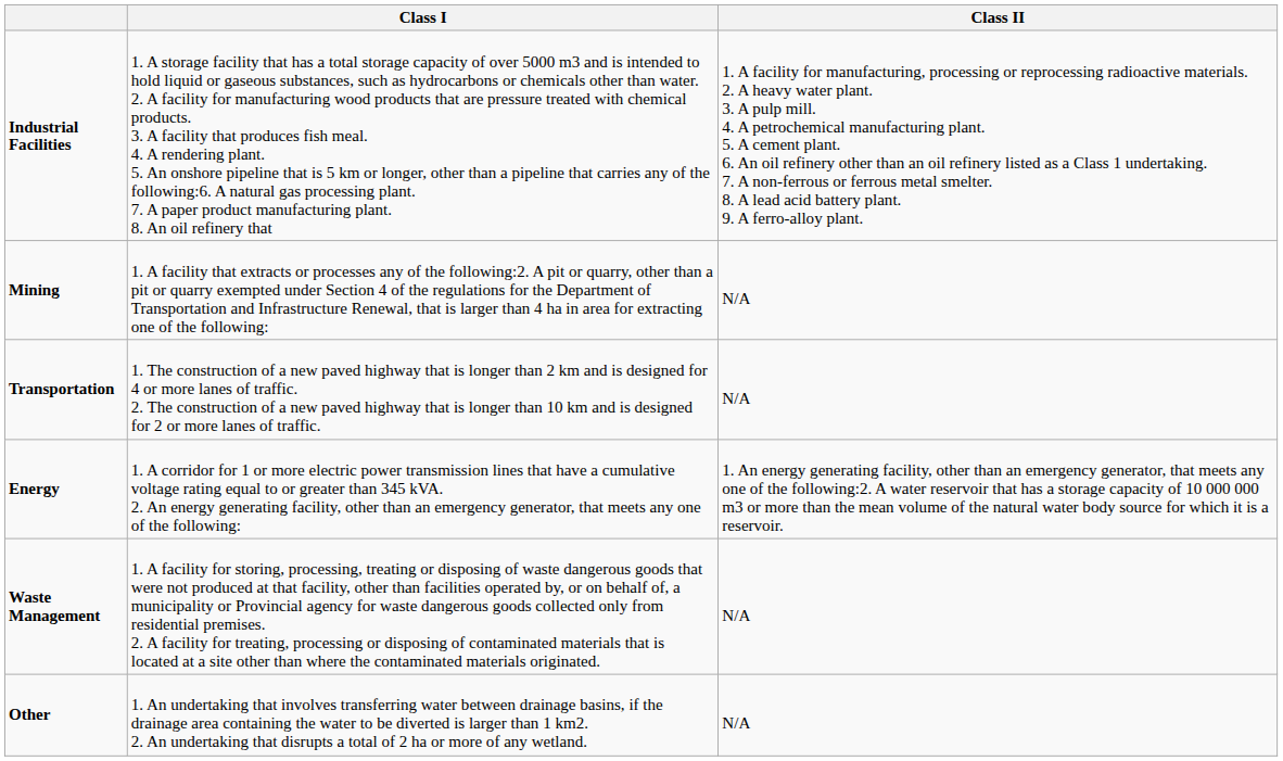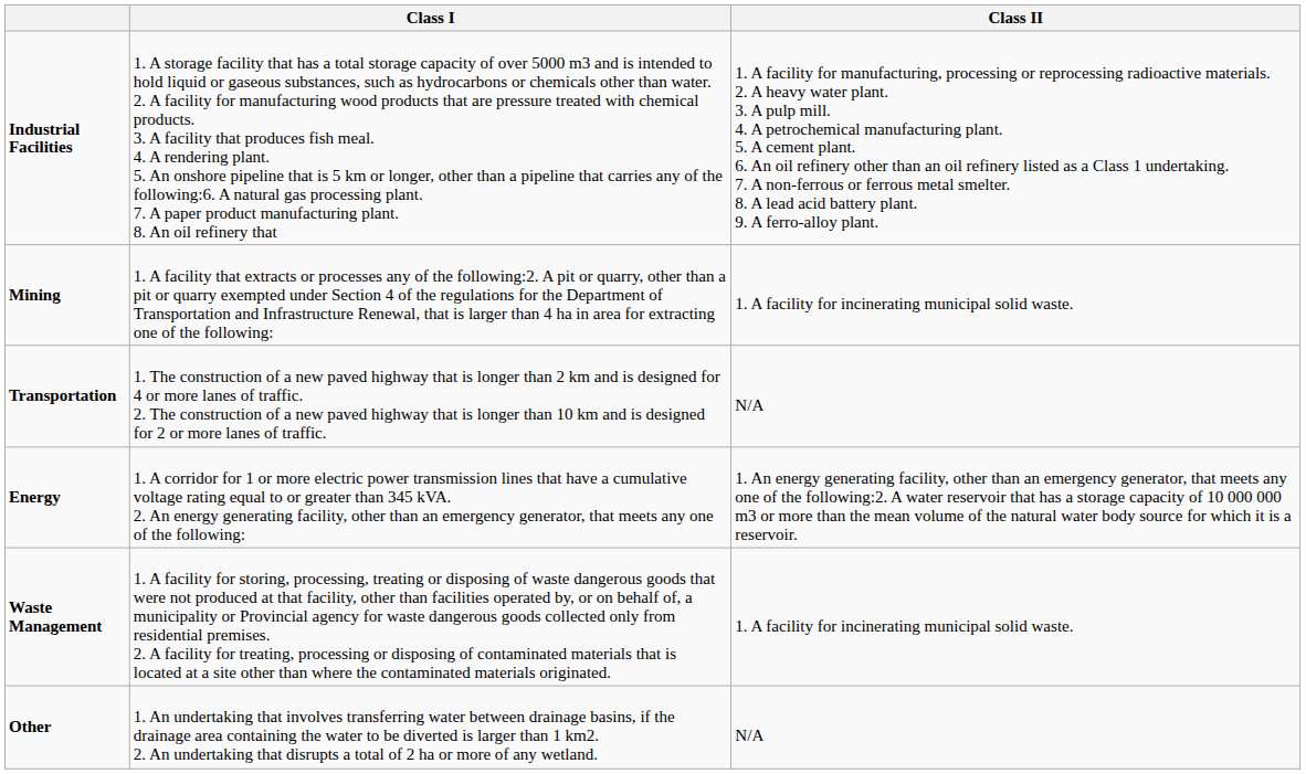Mining | Class II: N/A -> 1. A facility for incinerating municipal solid waste.
Waste Management | Class II: N/A -> 1. A facility for incinerating municipal solid waste.
